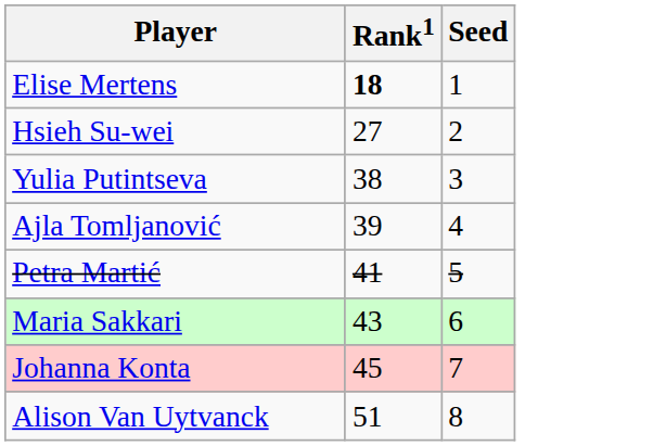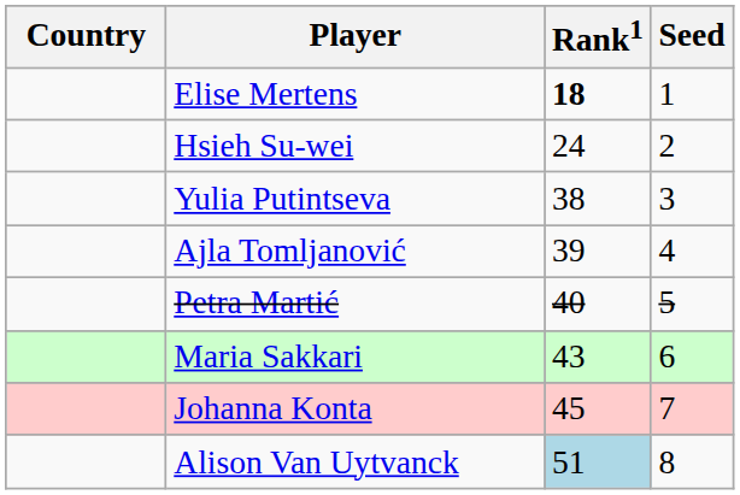+ column: Country
Hsieh Su-wei | Rank1: 27 -> 24
Petra Martić | Rank1: 41 -> 40
Alison Van Uytvanck | Rank1: no background -> lightblue background
